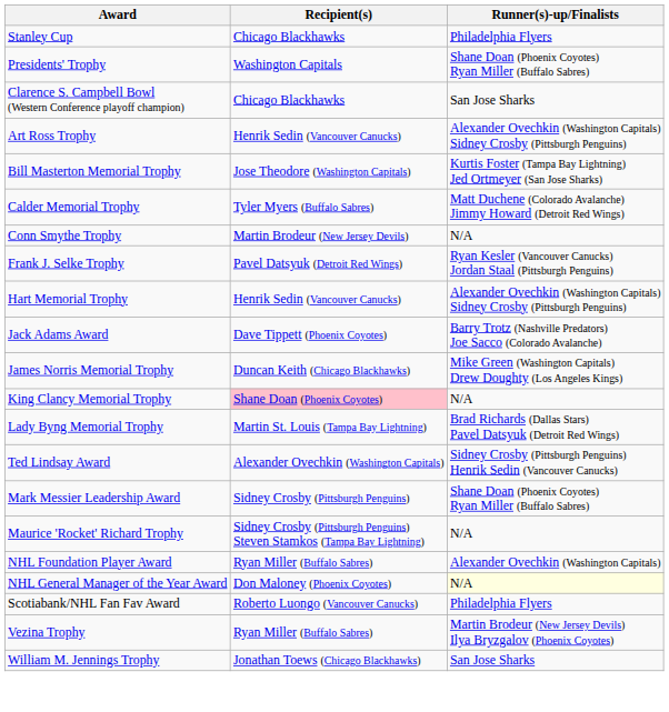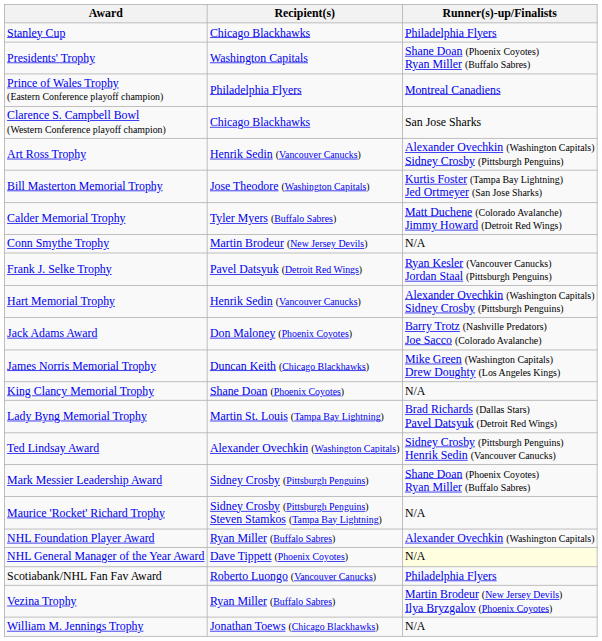+ row: Prince of Wales Trophy (Eastern Conference playoff champion) | Philadelphia Flyers | Montreal Canadiens
Jack Adams Award | Recipient(s): Dave Tippett (Phoenix Coyotes) -> Don Maloney (Phoenix Coyotes)
King Clancy Memorial Trophy | Recipient(s): pink background -> no background
NHL General Manager of the Year Award | Recipient(s): Don Maloney (Phoenix Coyotes) -> Dave Tippett (Phoenix Coyotes)
William M. Jennings Trophy | Runner(s)-up/Finalists: San Jose Sharks -> N/A
